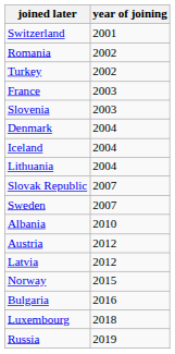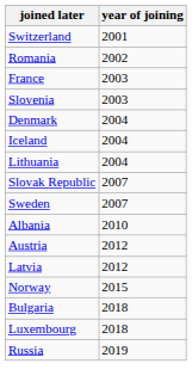- row: Turkey | 2002
Bulgaria | year of joining: 2016 -> 2018
